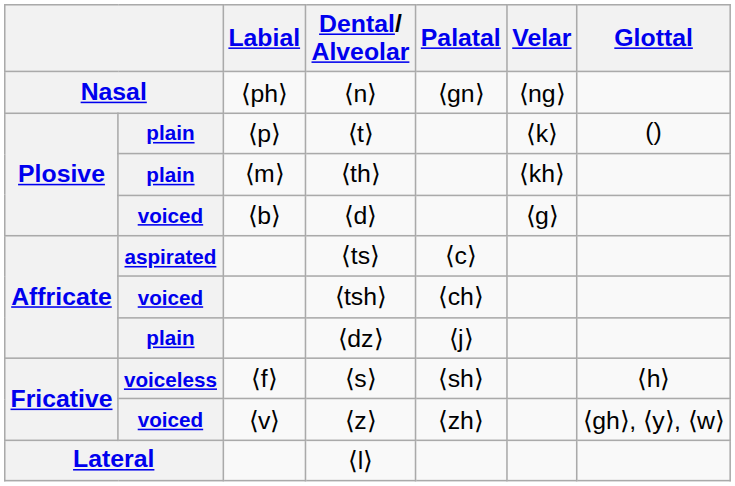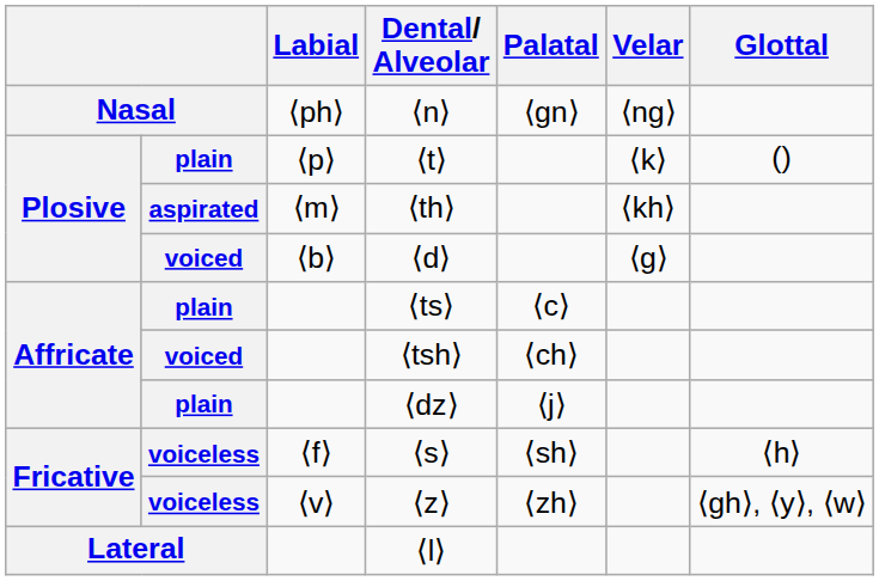⟨th⟩ | column 2: plain -> aspirated
⟨ts⟩ | column 2: aspirated -> plain
⟨z⟩ | column 2: voiced -> voiceless
